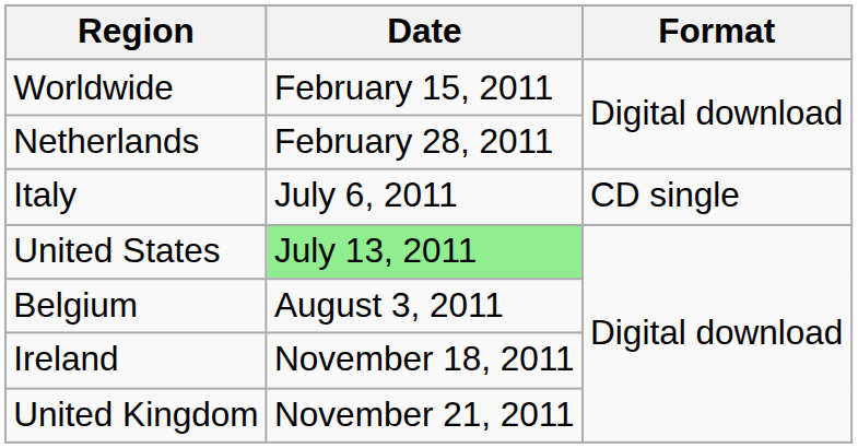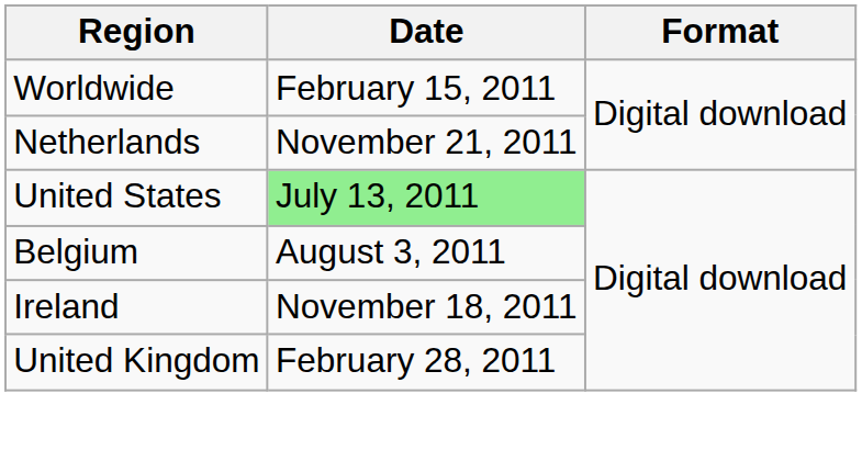Netherlands | Date: February 28, 2011 -> November 21, 2011
- row: Italy | July 6, 2011 | CD single
United Kingdom | Date: November 21, 2011 -> February 28, 2011
